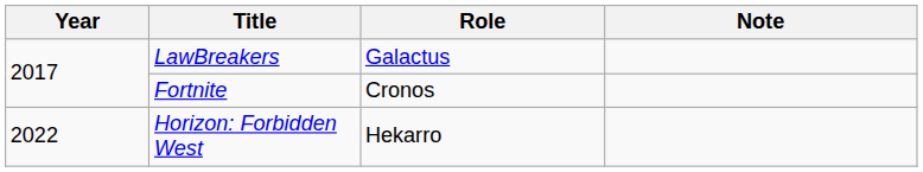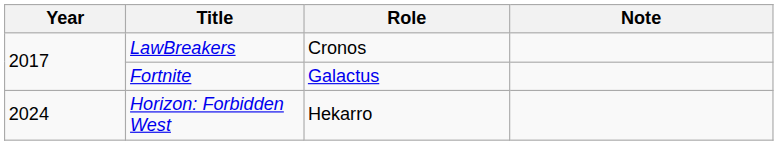LawBreakers | Role: Galactus -> Cronos
Fortnite | Role: Cronos -> Galactus
Horizon: Forbidden West | Year: 2022 -> 2024
